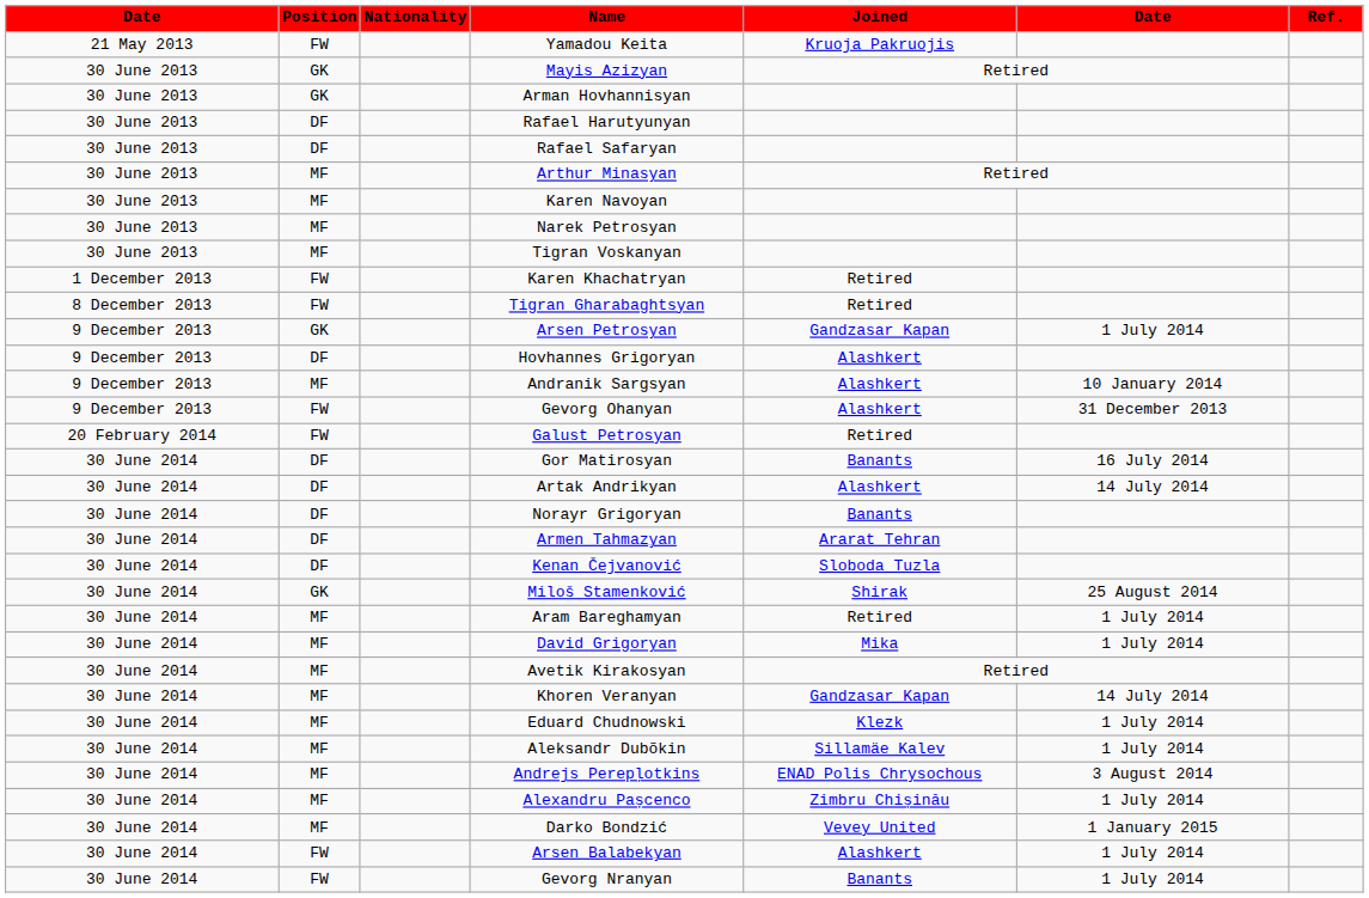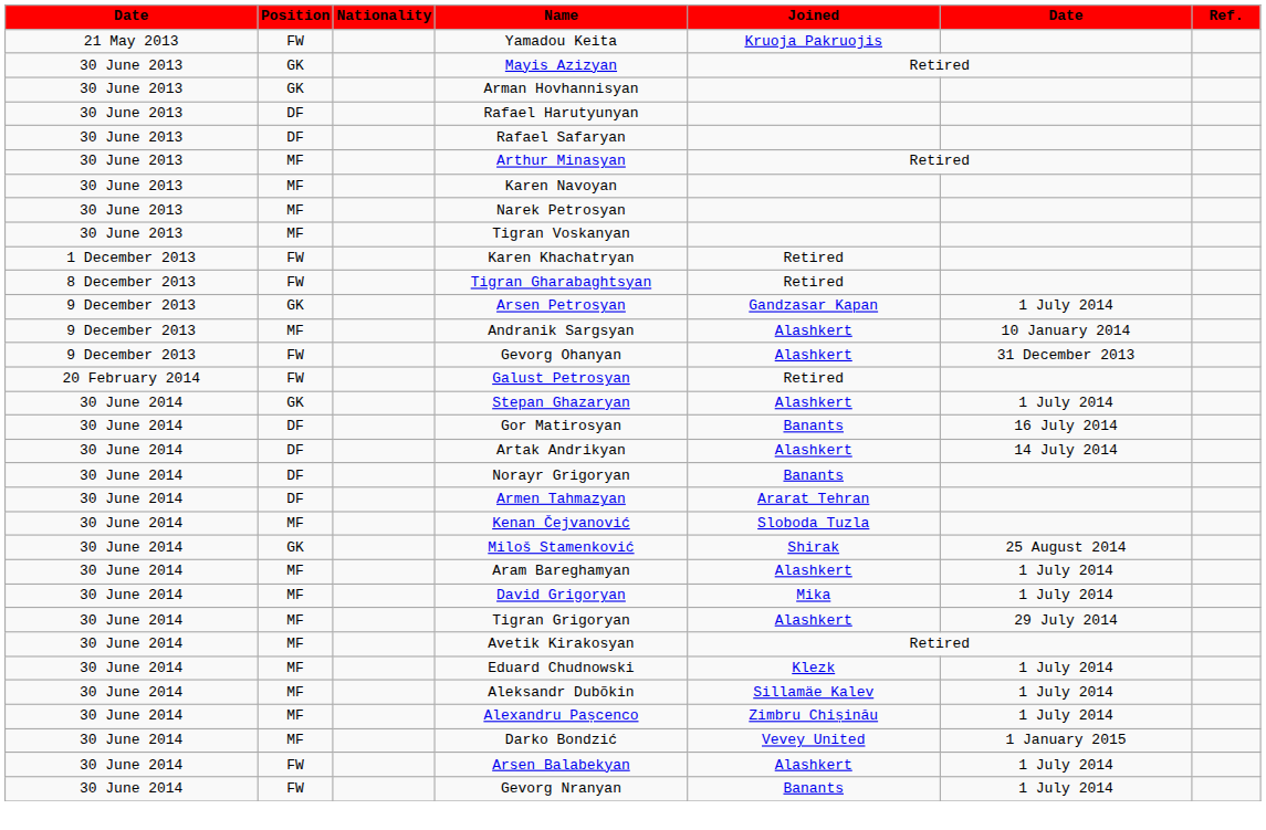- row: 9 December 2013 | DF | Hovhannes Grigoryan | Alashkert
+ row: 30 June 2014 | GK | Stepan Ghazaryan | Alashkert | 1 July 2014
Kenan Čejvanović | Position: DF -> MF
Aram Bareghamyan | Joined: Retired -> Alashkert
+ row: 30 June 2014 | MF | Tigran Grigoryan | Alashkert | 29 July 2014
- row: 30 June 2014 | MF | Khoren Veranyan | Gandzasar Kapan | 14 July 2014
- row: 30 June 2014 | MF | Andrejs Perepļotkins | ENAD Polis Chrysochous | 3 August 2014
